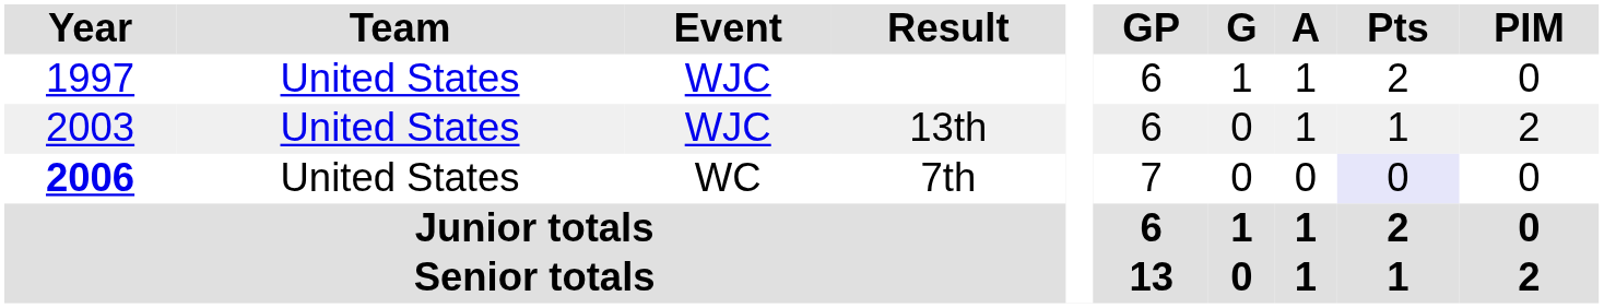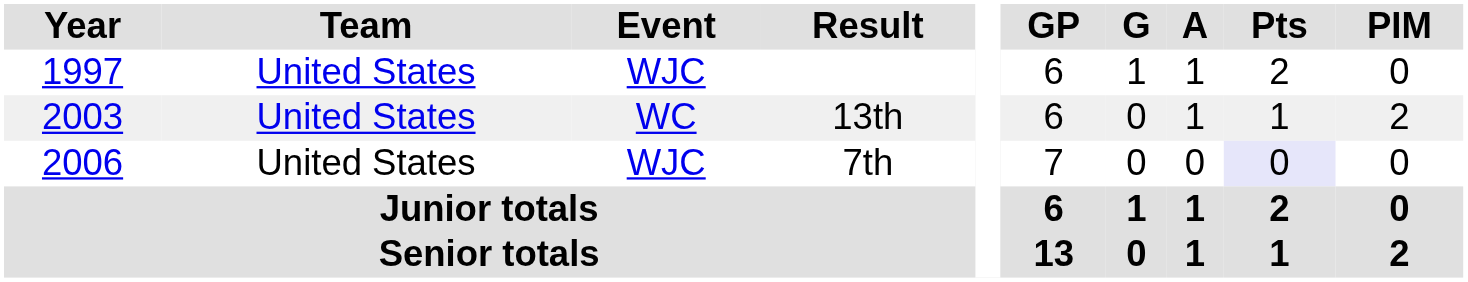13th | Event: WJC -> WC
7th | Year: bold -> normal
7th | Event: WC -> WJC
